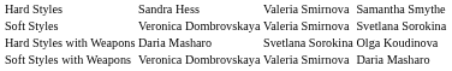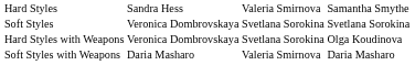Soft Styles | column 3: Valeria Smirnova -> Svetlana Sorokina
Hard Styles with Weapons | column 2: Daria Masharo -> Veronica Dombrovskaya
Soft Styles with Weapons | column 2: Veronica Dombrovskaya -> Daria Masharo
